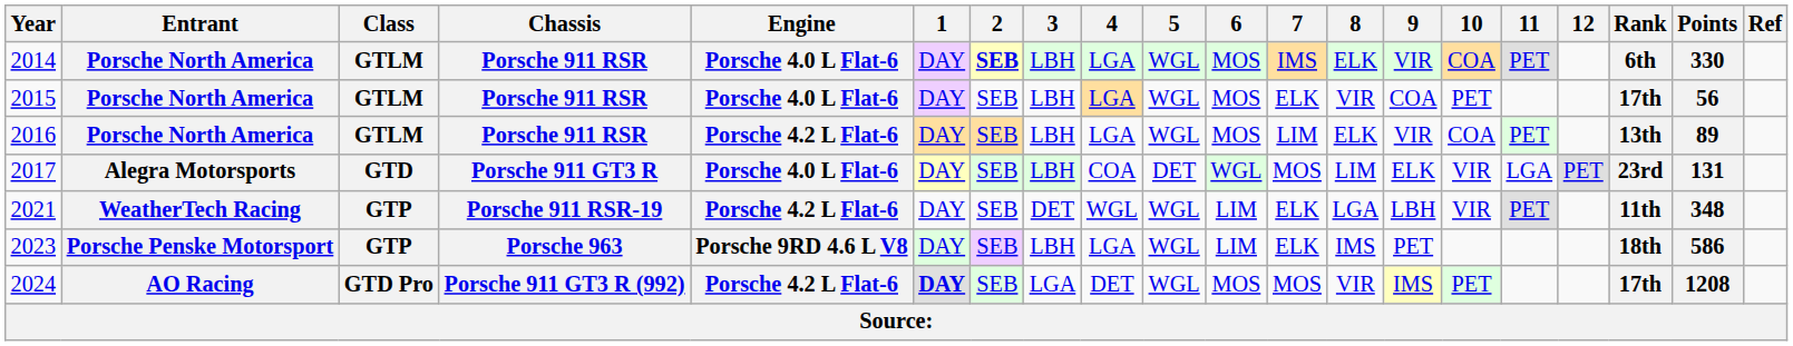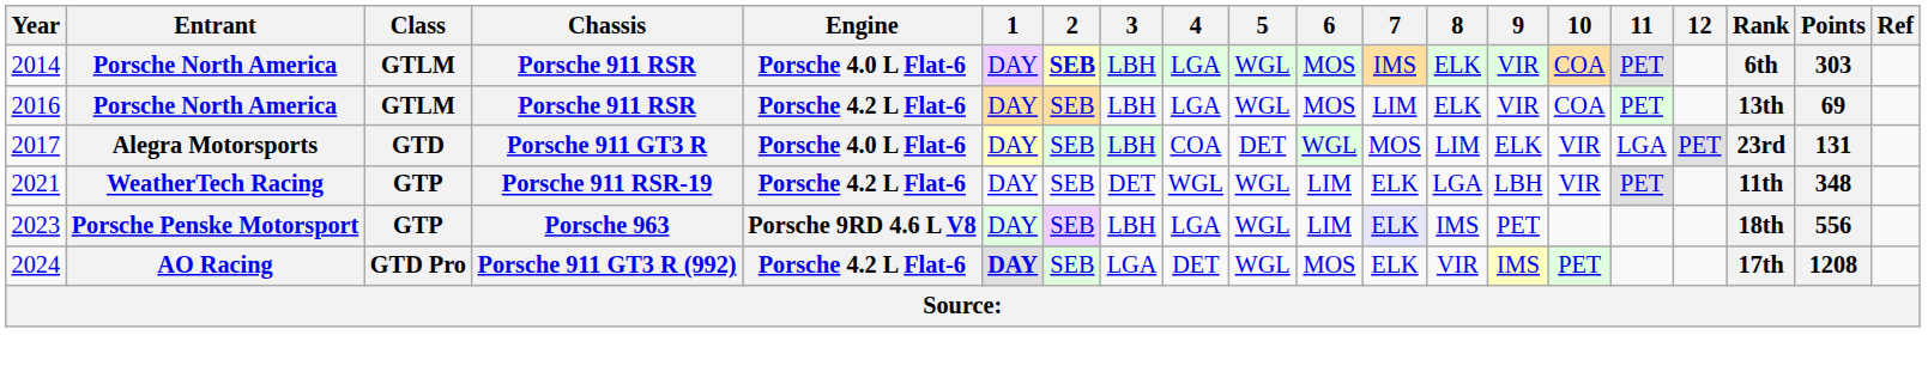2014 | Points: 330 -> 303
- row: 2015 | Porsche North America | GTLM | Porsche 911 RSR | Porsche 4.0 L Flat-6 | DAY | SEB | LBH | LGA | WGL | MOS | ELK | VIR | COA | PET | 17th | 56
2016 | Points: 89 -> 69
2023 | 7: no background -> lavender background
2023 | Points: 586 -> 556
2024 | 7: MOS -> ELK
